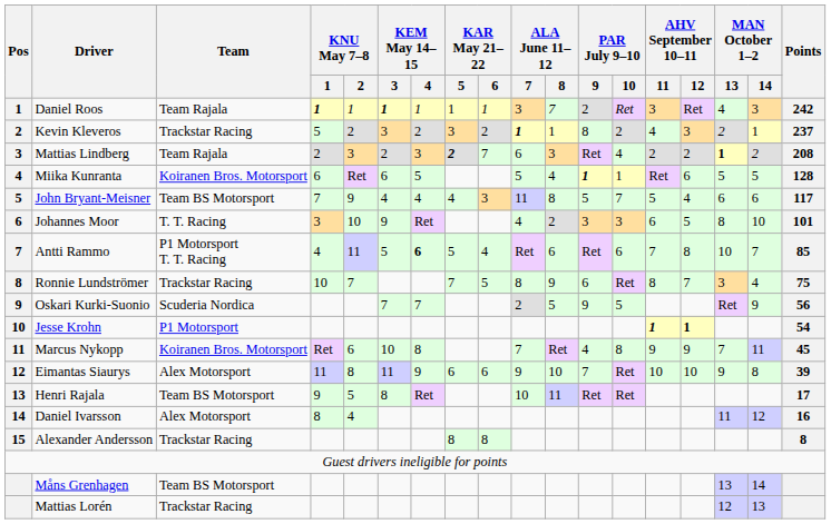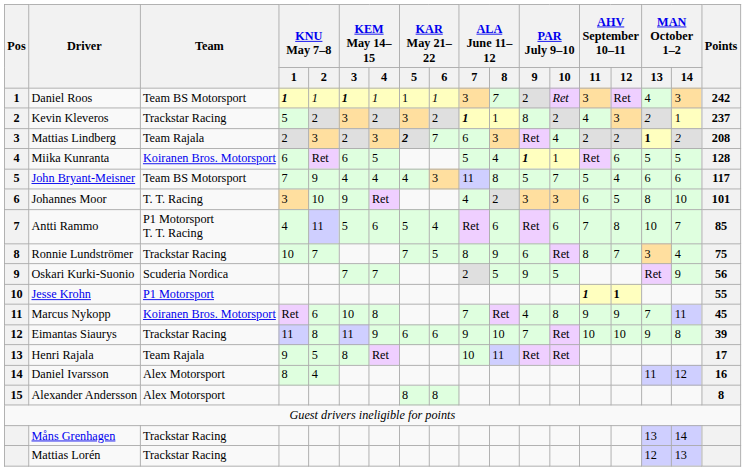Daniel Roos | Team: Team Rajala -> Team BS Motorsport
Antti Rammo | KEM May 14–15 / 4: bold -> normal
Jesse Krohn | Points: 54 -> 55
Eimantas Siaurys | Team: Alex Motorsport -> Trackstar Racing
Henri Rajala | Team: Team BS Motorsport -> Team Rajala
Alexander Andersson | Team: Trackstar Racing -> Alex Motorsport
Måns Grenhagen | Team: Team BS Motorsport -> Trackstar Racing
